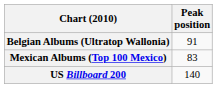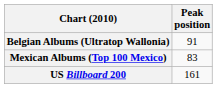US Billboard 200 | Peak position: 140 -> 161
